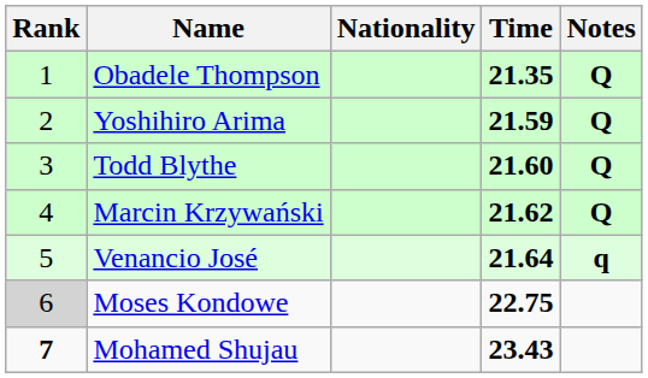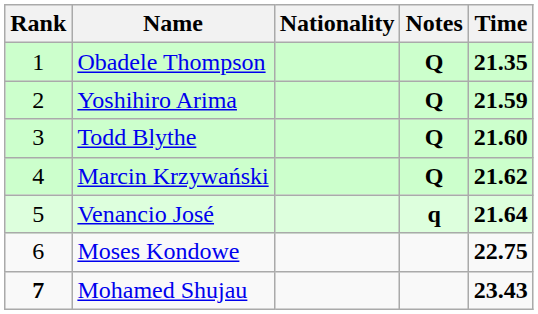columns swapped: Time <-> Notes
Moses Kondowe | Rank: lightgrey background -> no background
